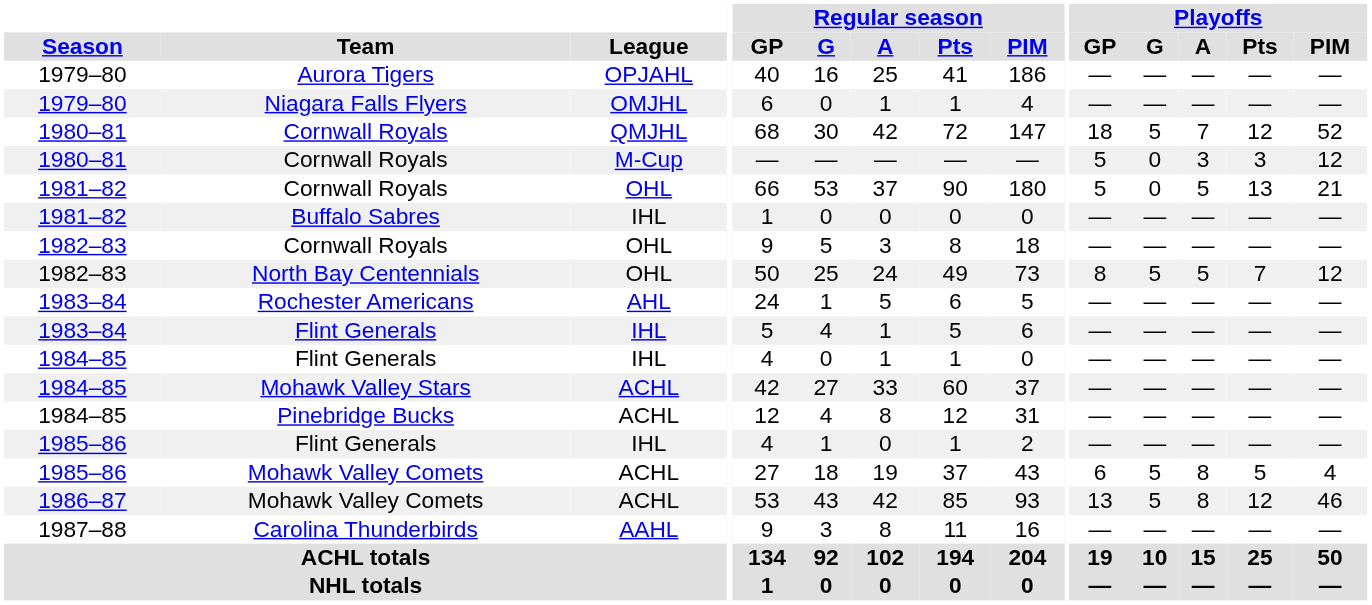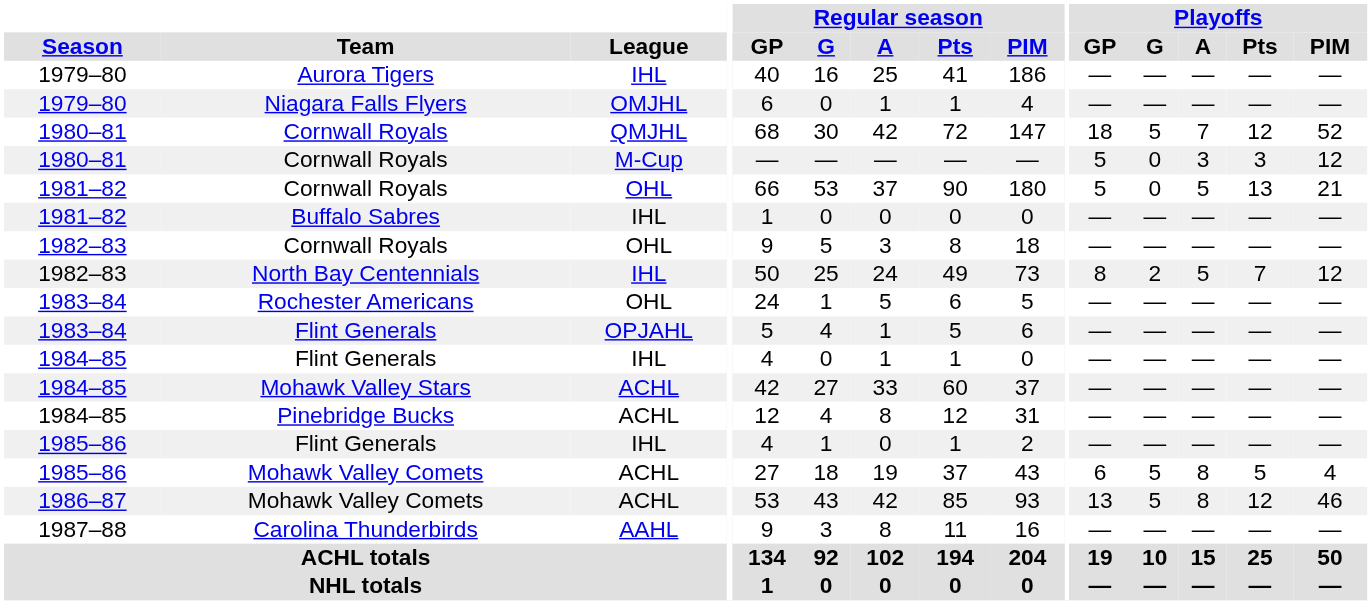Aurora Tigers | League: OPJAHL -> IHL
North Bay Centennials | League: OHL -> IHL
North Bay Centennials | Playoffs / G: 5 -> 2
Rochester Americans | League: AHL -> OHL
1983–84 / Flint Generals | League: IHL -> OPJAHL
